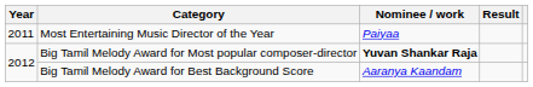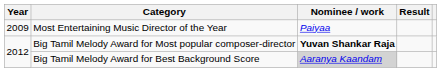Most Entertaining Music Director of the Year | Year: 2011 -> 2009
Big Tamil Melody Award for Best Background Score | Nominee / work: no background -> lightgrey background
